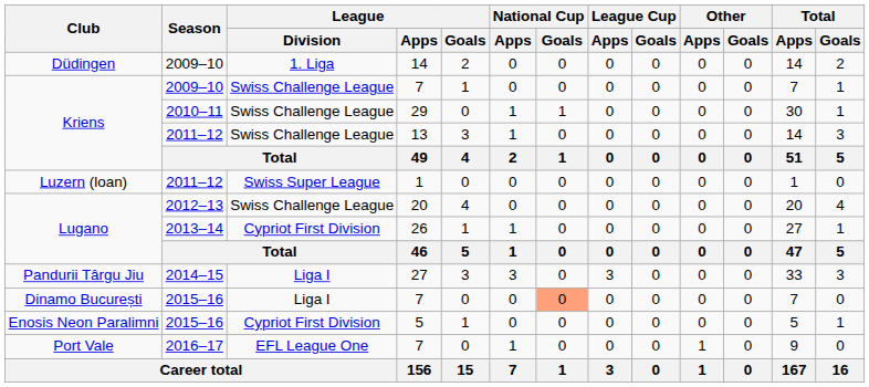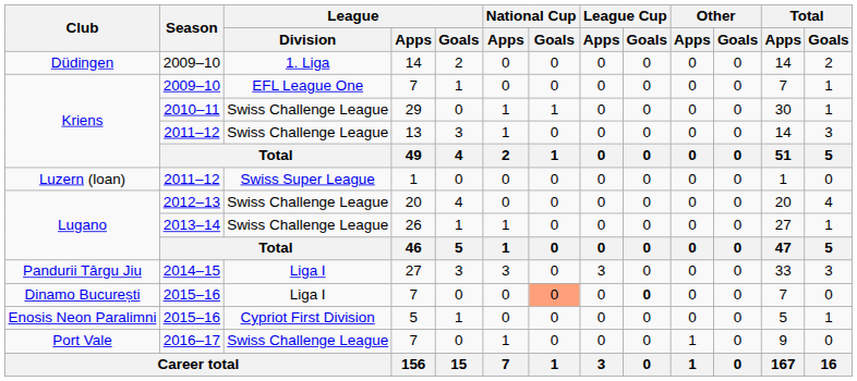Kriens / 7 | League / Division: Swiss Challenge League -> EFL League One
26 | League / Division: Cypriot First Division -> Swiss Challenge League
Dinamo București / 7 | League Cup / Goals: normal -> bold
Port Vale / 7 | League / Division: EFL League One -> Swiss Challenge League
